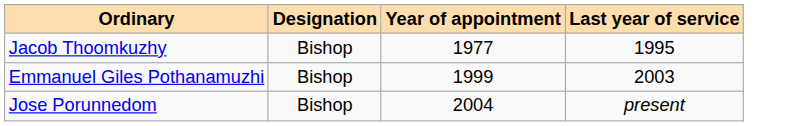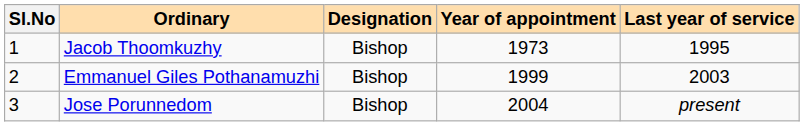+ column: Sl.No | 1 | 2 | 3
Jacob Thoomkuzhy | Year of appointment: 1977 -> 1973
